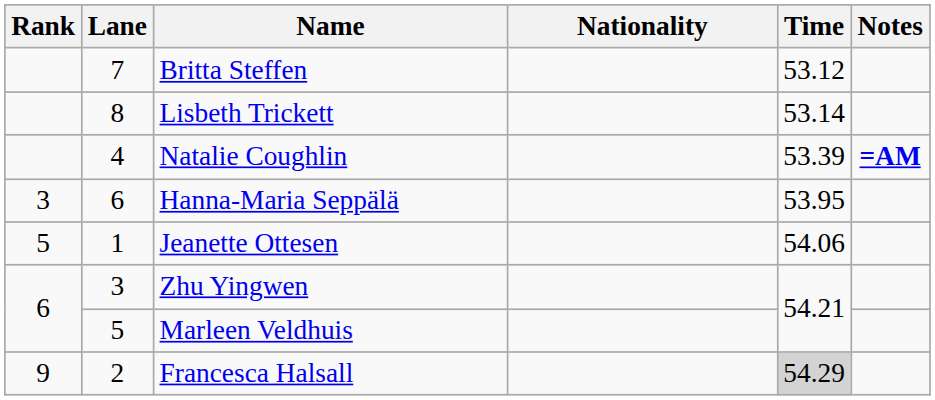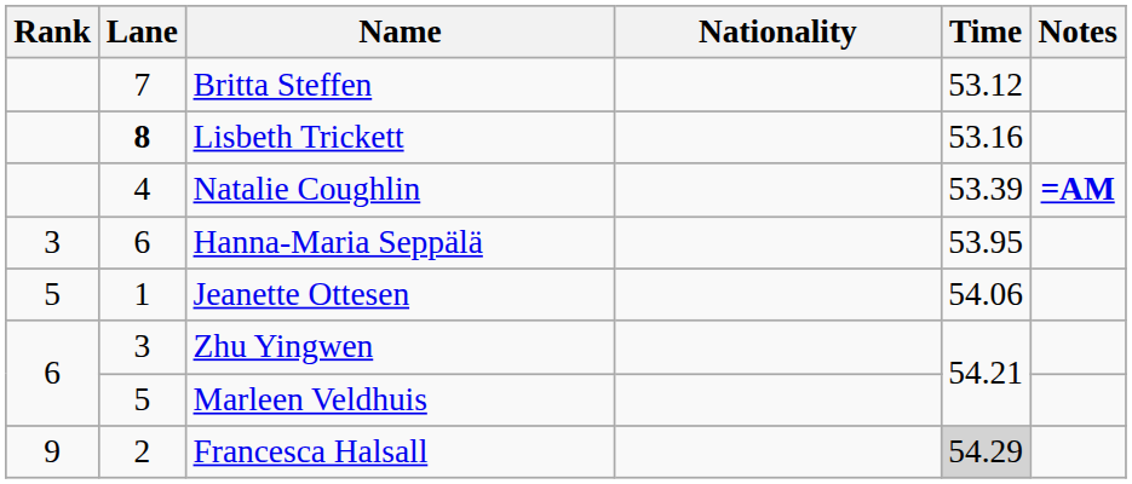Lisbeth Trickett | Lane: normal -> bold
Lisbeth Trickett | Time: 53.14 -> 53.16
